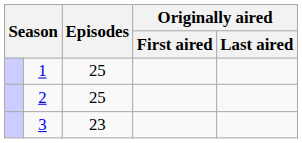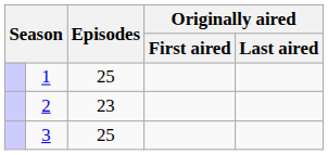2 | Episodes: 25 -> 23
3 | Episodes: 23 -> 25
